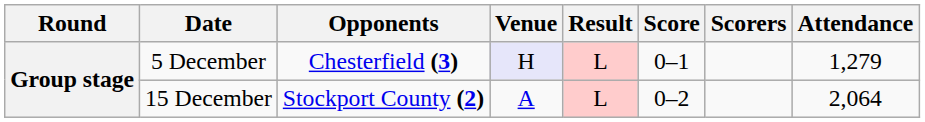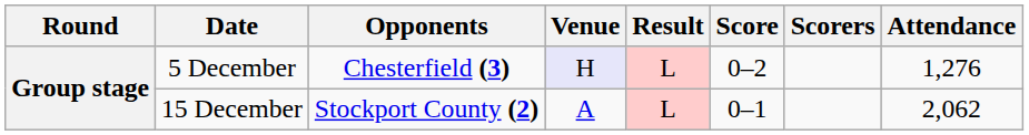5 December | Score: 0–1 -> 0–2
5 December | Attendance: 1,279 -> 1,276
15 December | Score: 0–2 -> 0–1
15 December | Attendance: 2,064 -> 2,062
